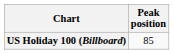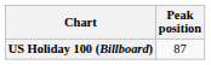US Holiday 100 (Billboard) | Peak position: 85 -> 87
